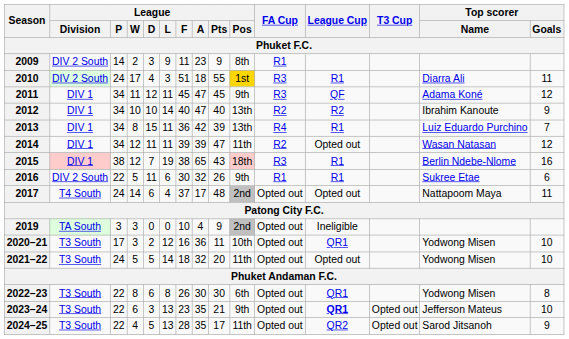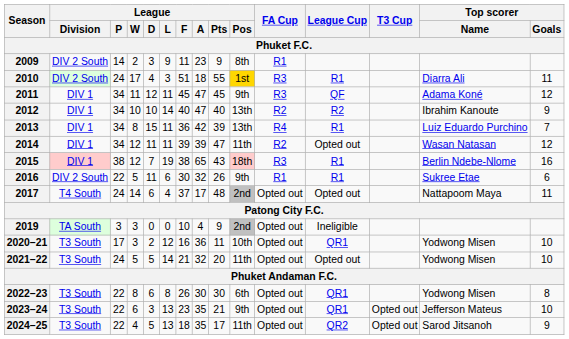2021–22 | League / F: 18 -> 21
2023–24 | League Cup: bold -> normal
2024–25 | League / F: 28 -> 18
